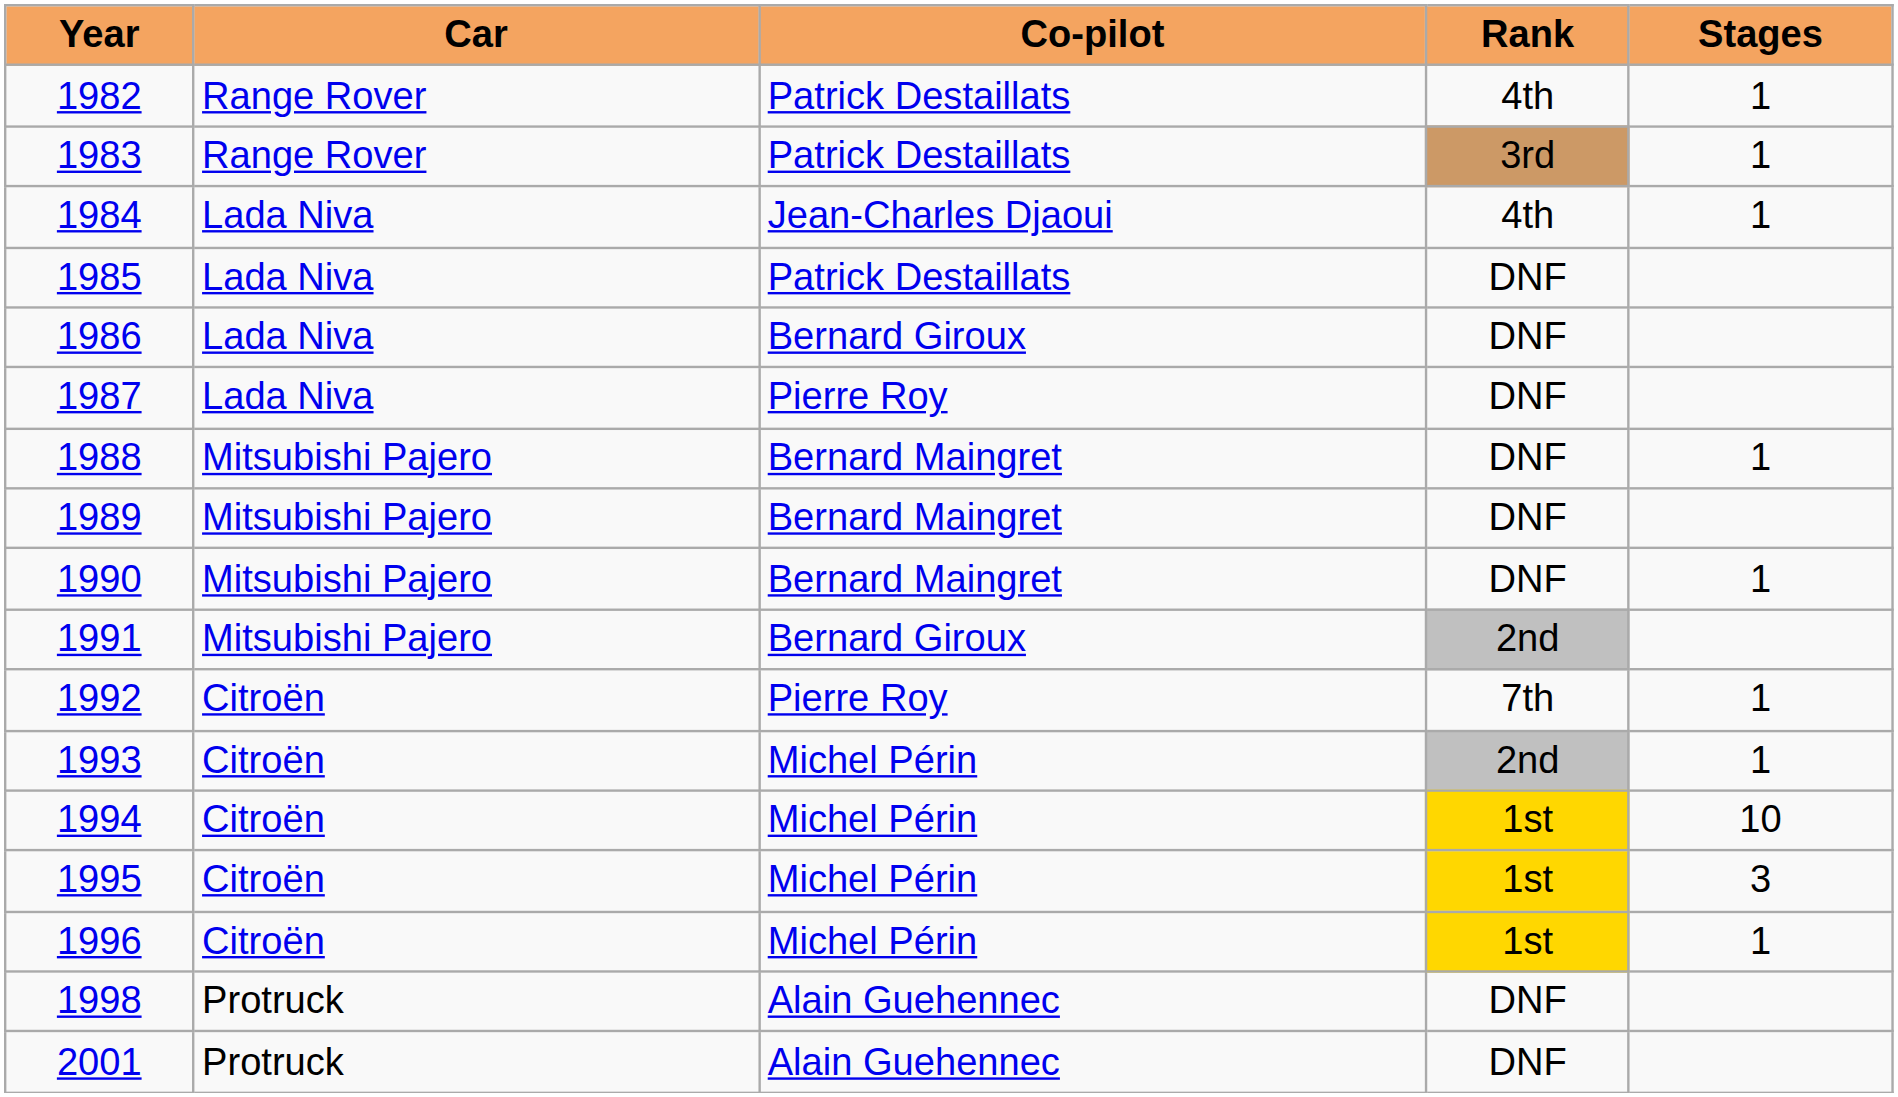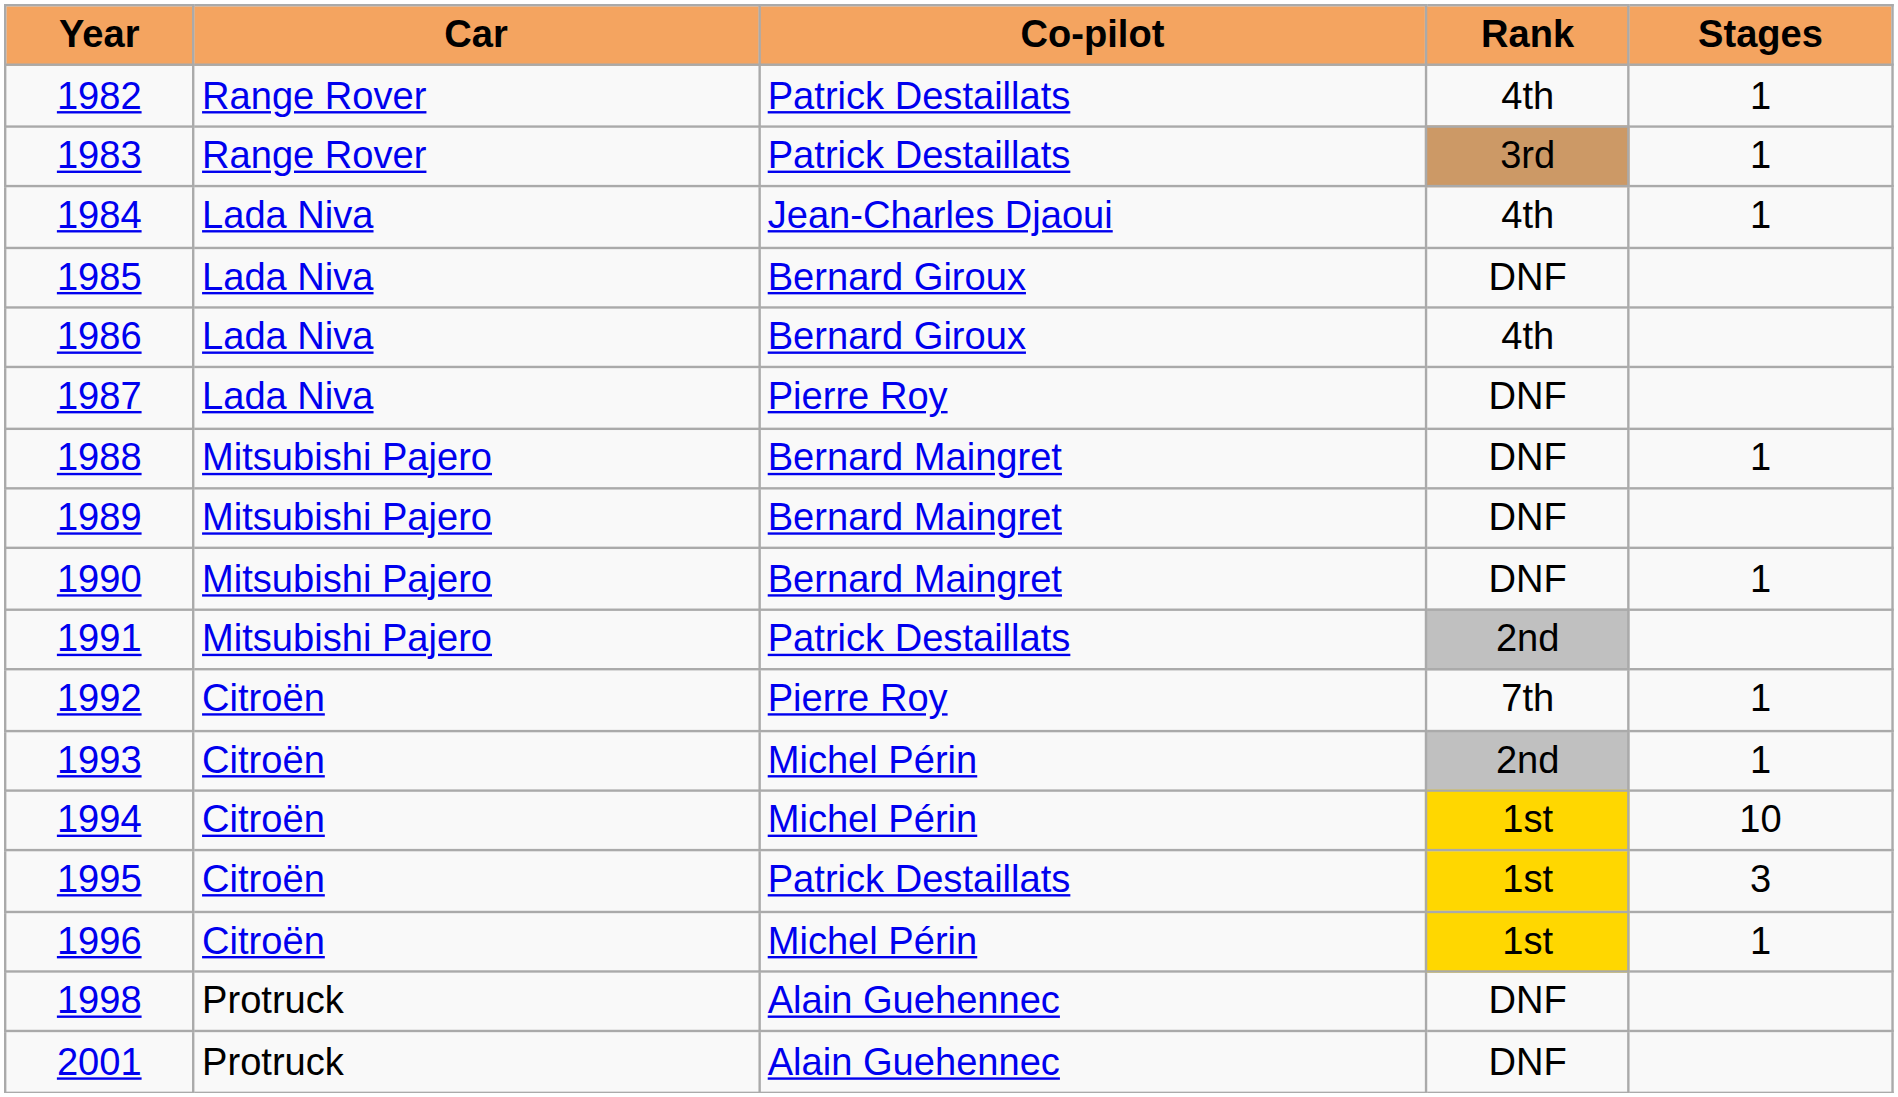1985 | Co-pilot: Patrick Destaillats -> Bernard Giroux
1986 | Rank: DNF -> 4th
1991 | Co-pilot: Bernard Giroux -> Patrick Destaillats
1995 | Co-pilot: Michel Périn -> Patrick Destaillats
